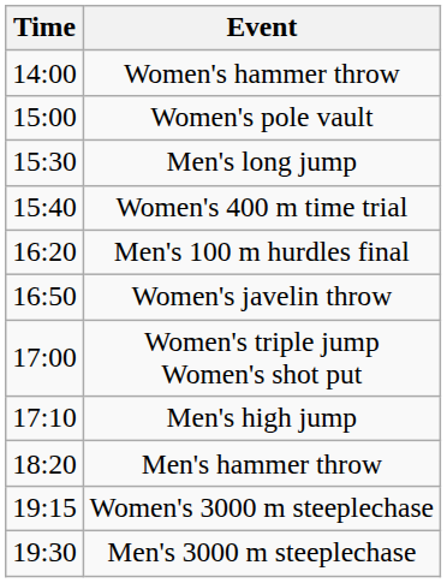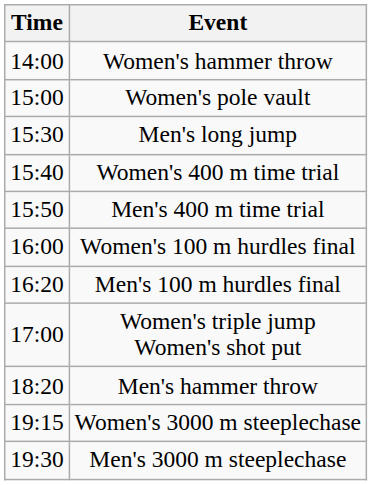+ row: 15:50 | Men's 400 m time trial
+ row: 16:00 | Women's 100 m hurdles final
- row: 16:50 | Women's javelin throw
- row: 17:10 | Men's high jump
